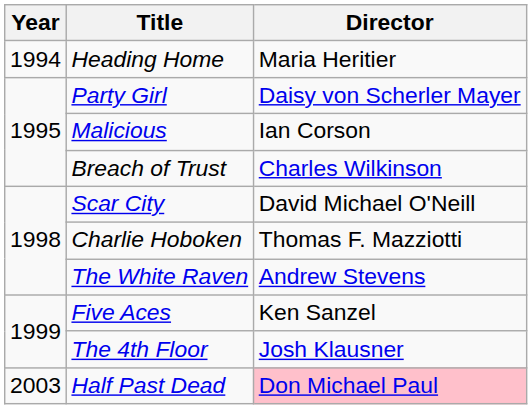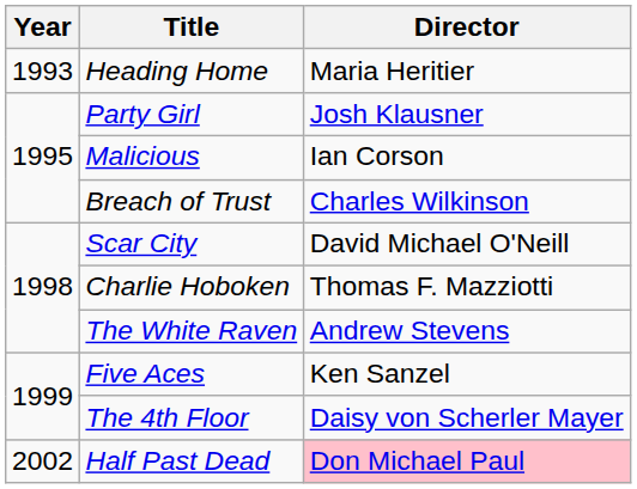Heading Home | Year: 1994 -> 1993
Party Girl | Director: Daisy von Scherler Mayer -> Josh Klausner
The 4th Floor | Director: Josh Klausner -> Daisy von Scherler Mayer
Half Past Dead | Year: 2003 -> 2002
